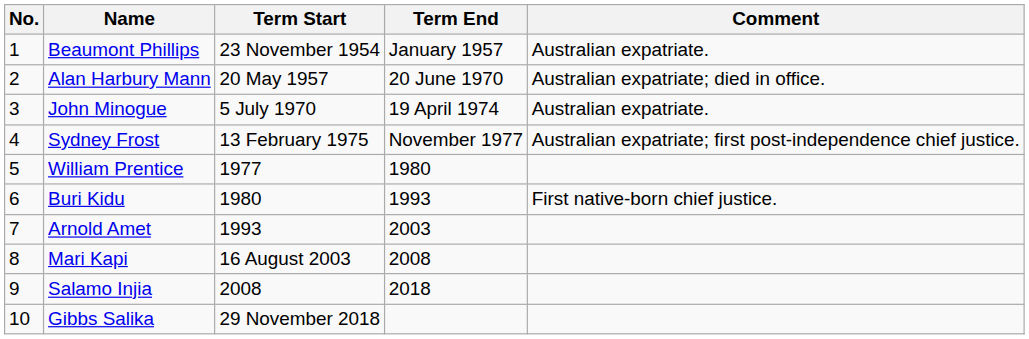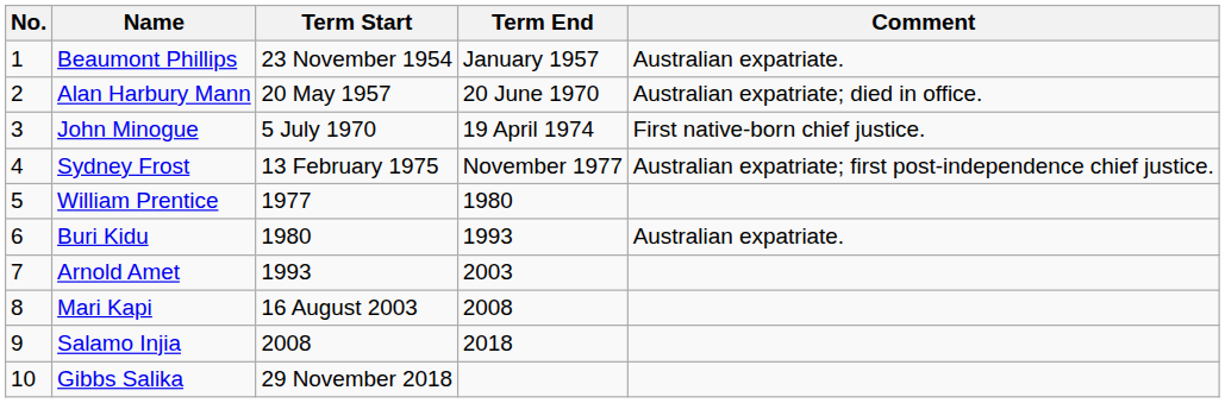John Minogue | Comment: Australian expatriate. -> First native-born chief justice.
Buri Kidu | Comment: First native-born chief justice. -> Australian expatriate.
